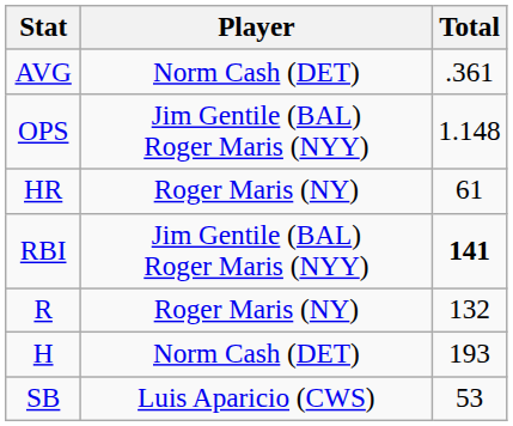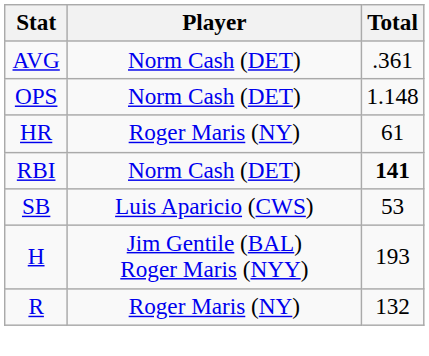OPS | Player: Jim Gentile (BAL) Roger Maris (NYY) -> Norm Cash (DET)
RBI | Player: Jim Gentile (BAL) Roger Maris (NYY) -> Norm Cash (DET)
rows swapped: R <-> SB
H | Player: Norm Cash (DET) -> Jim Gentile (BAL) Roger Maris (NYY)
